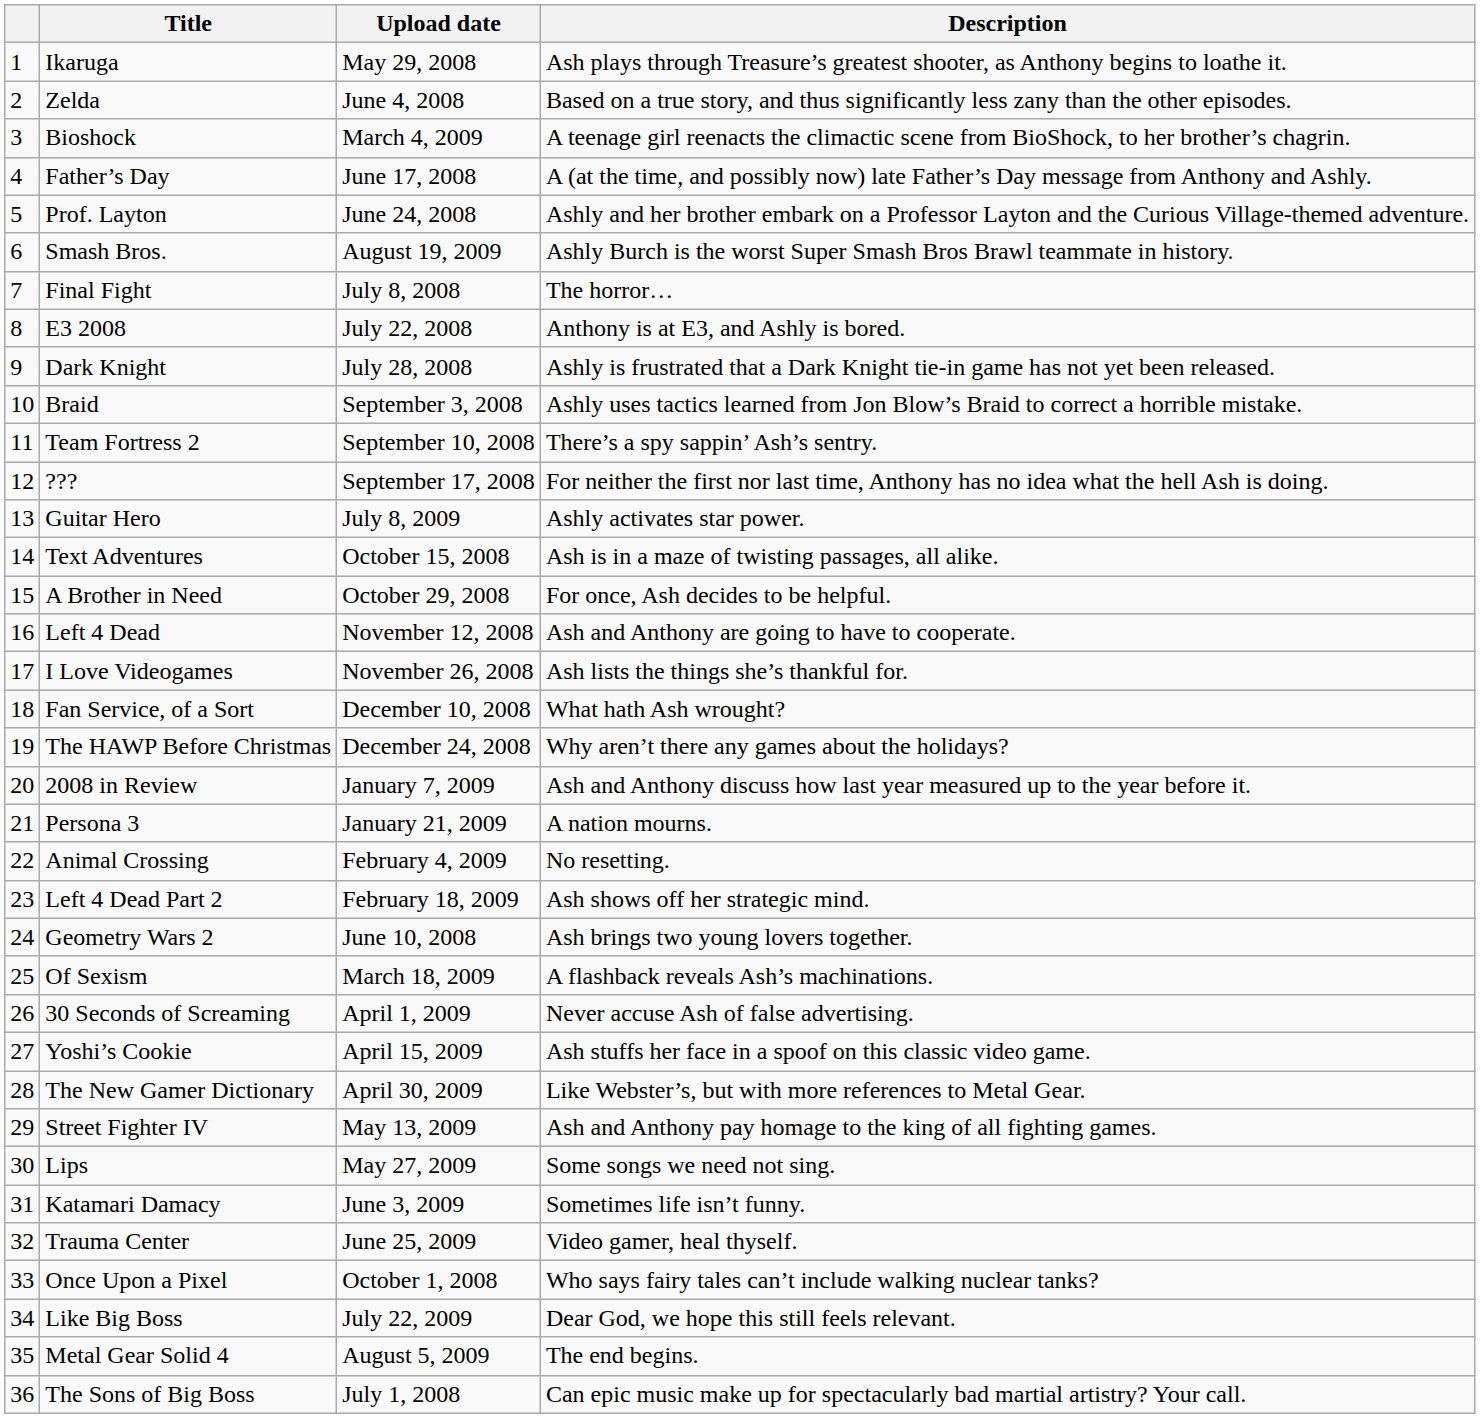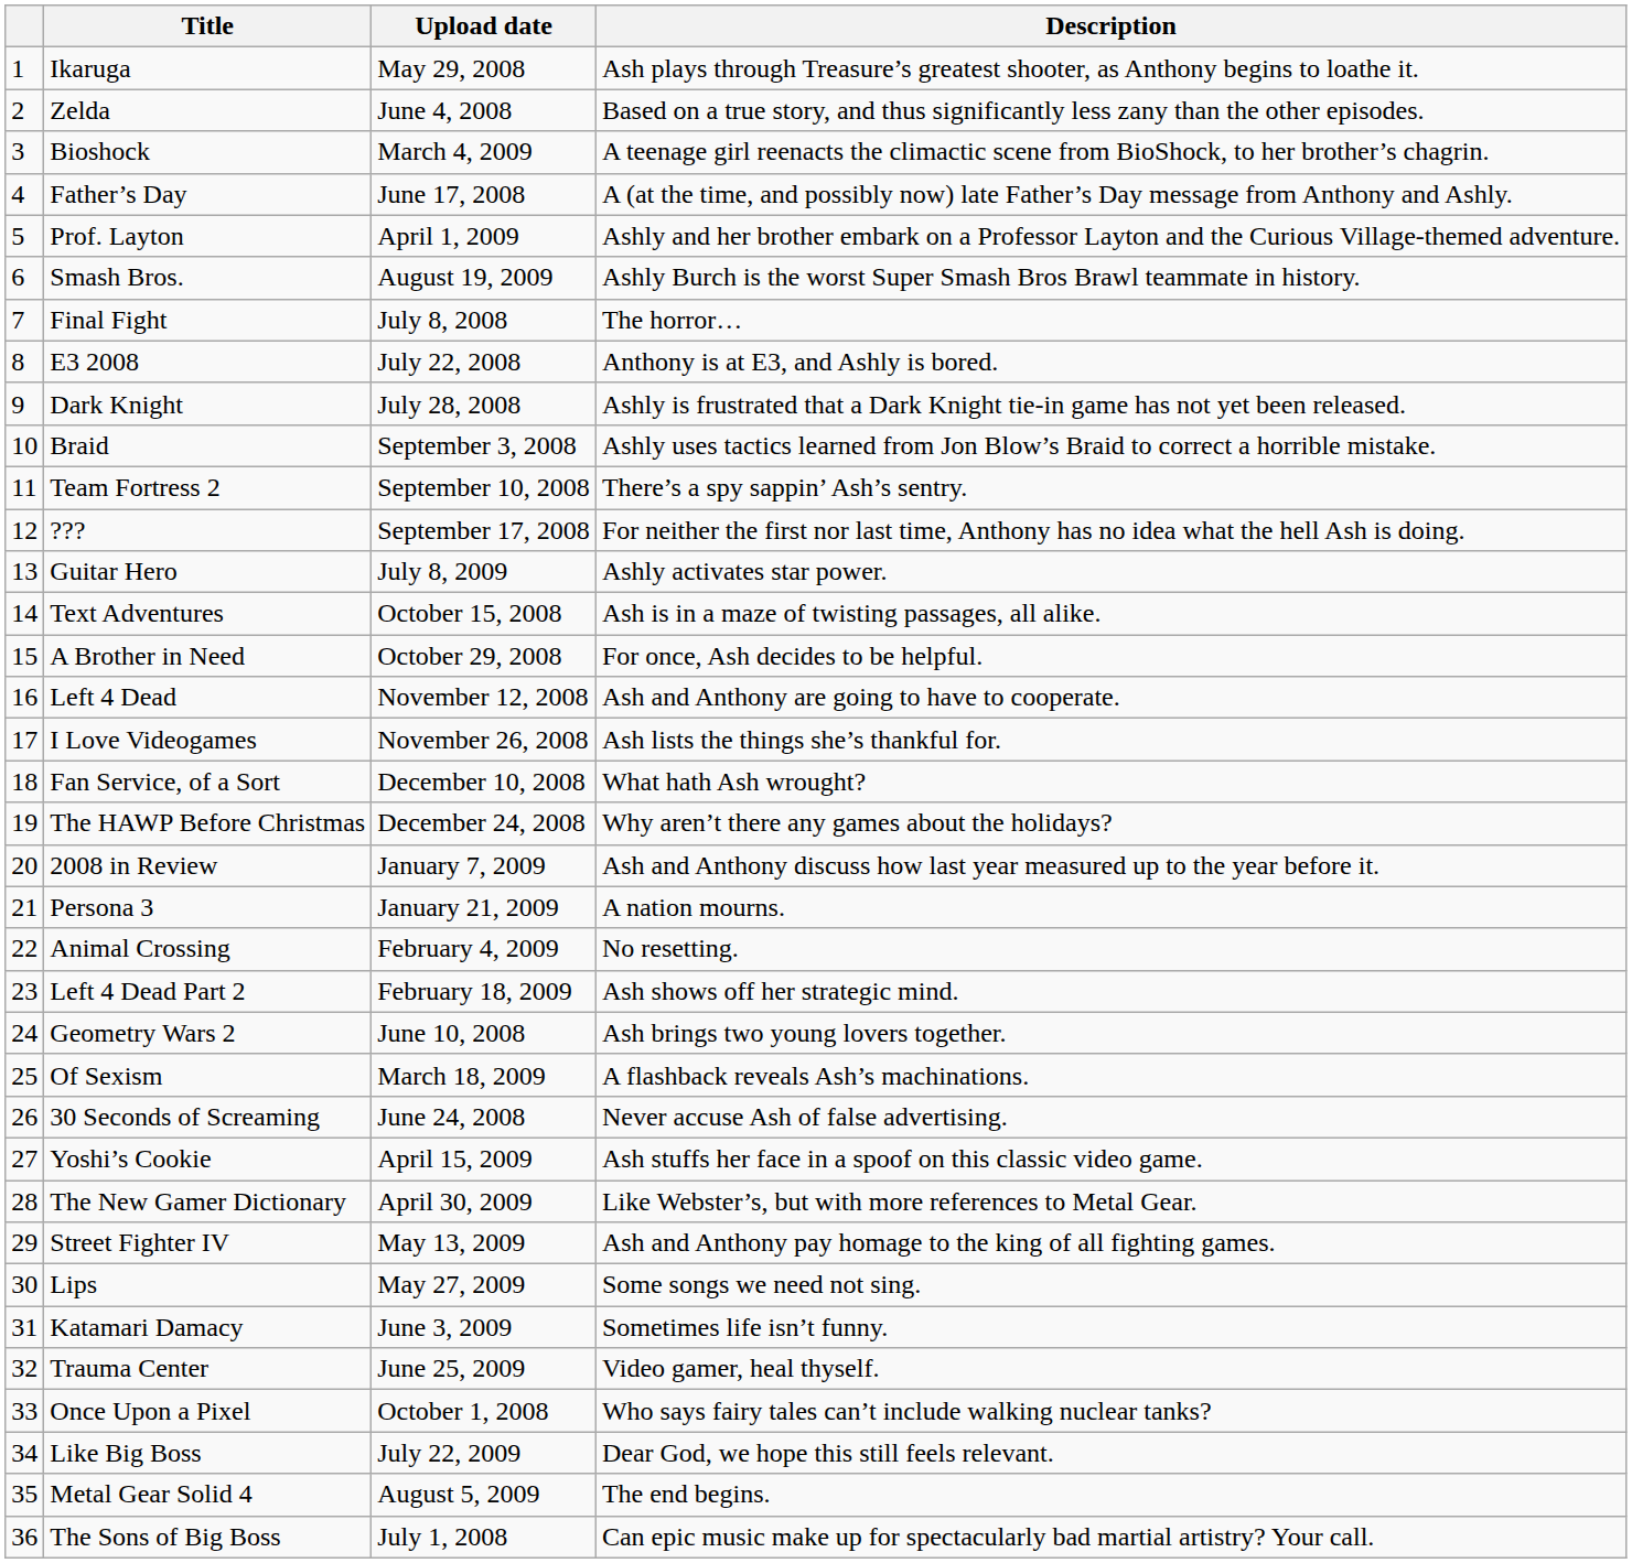Prof. Layton | Upload date: June 24, 2008 -> April 1, 2009
30 Seconds of Screaming | Upload date: April 1, 2009 -> June 24, 2008
